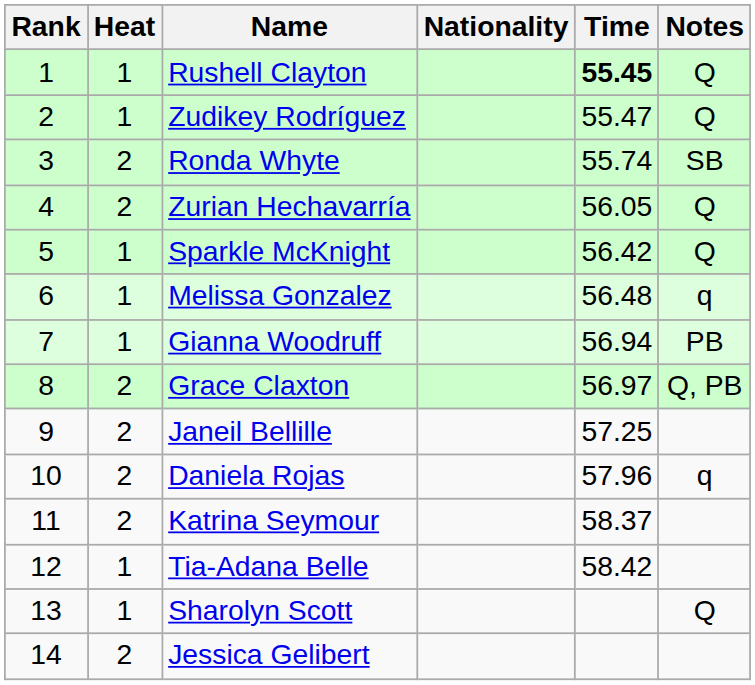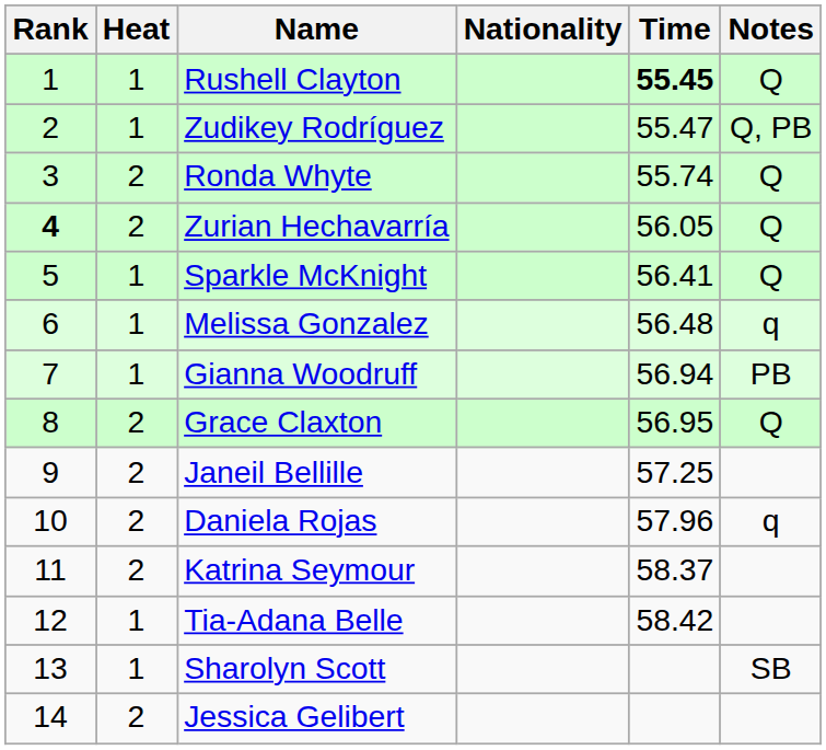Zudikey Rodríguez | Notes: Q -> Q, PB
Ronda Whyte | Notes: SB -> Q
Zurian Hechavarría | Rank: normal -> bold
Sparkle McKnight | Time: 56.42 -> 56.41
Grace Claxton | Time: 56.97 -> 56.95
Grace Claxton | Notes: Q, PB -> Q
Sharolyn Scott | Notes: Q -> SB
